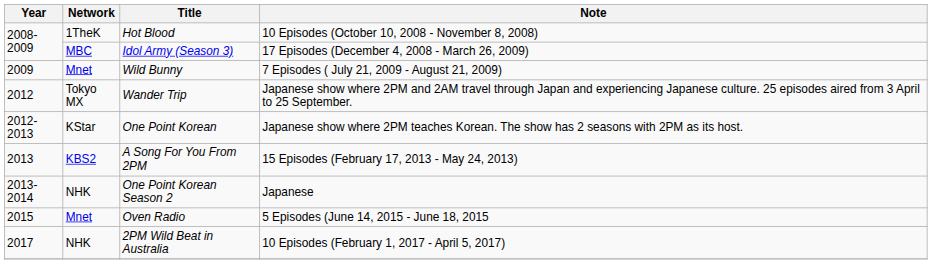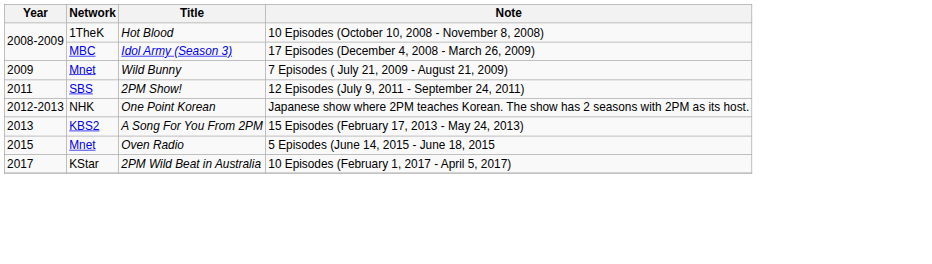+ row: 2011 | SBS | 2PM Show! | 12 Episodes (July 9, 2011 - September 24, 2011)
- row: 2012 | Tokyo MX | Wander Trip | Japanese show where 2PM and 2AM travel through Japan and experiencing Japanese culture. 25 episodes aired from 3 April to 25 September.
One Point Korean | Network: KStar -> NHK
- row: 2013-2014 | NHK | One Point Korean Season 2 | Japanese
2PM Wild Beat in Australia | Network: NHK -> KStar
